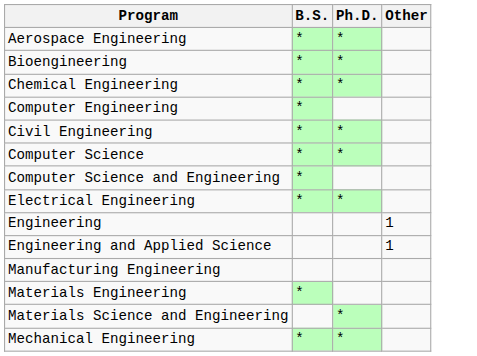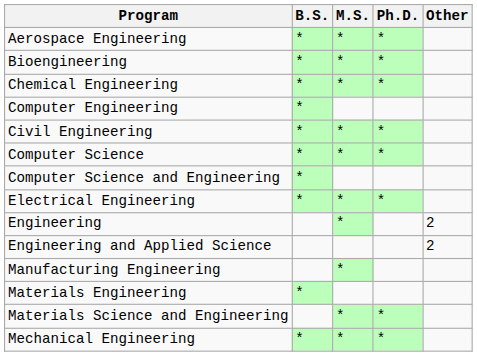+ column: M.S. | * | * | * | * | * | * | * | * | * | *
Engineering | Other: 1 -> 2
Engineering and Applied Science | Other: 1 -> 2
